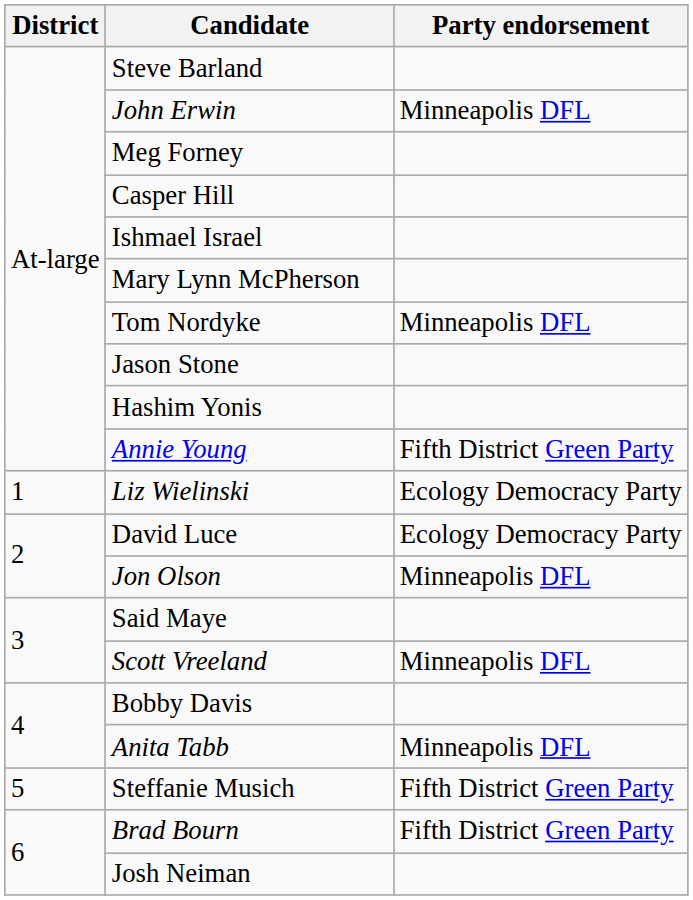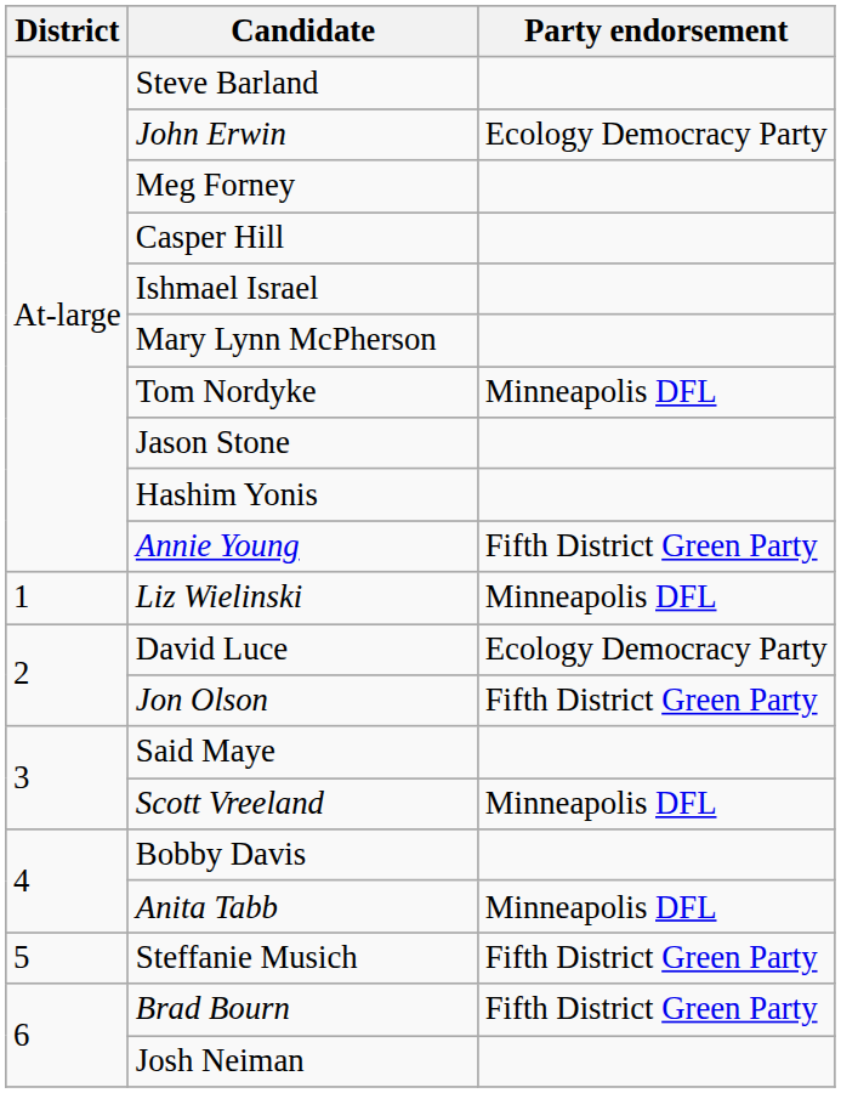John Erwin | Party endorsement: Minneapolis DFL -> Ecology Democracy Party
Liz Wielinski | Party endorsement: Ecology Democracy Party -> Minneapolis DFL
Jon Olson | Party endorsement: Minneapolis DFL -> Fifth District Green Party
